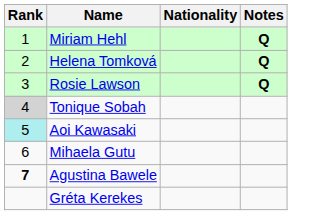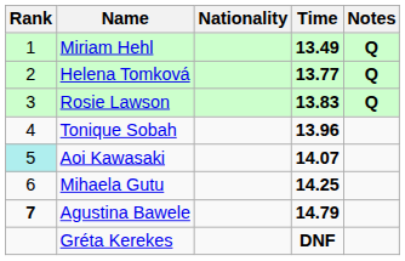+ column: Time | 13.49 | 13.77 | 13.83 | 13.96 | 14.07 | 14.25 | 14.79 | DNF
Tonique Sobah | Rank: lightgrey background -> no background
